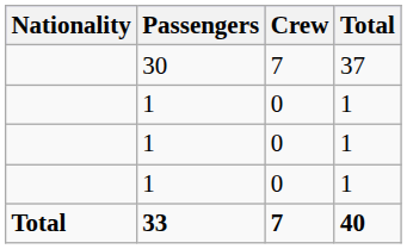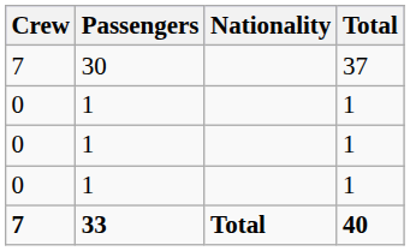columns swapped: Nationality <-> Crew
